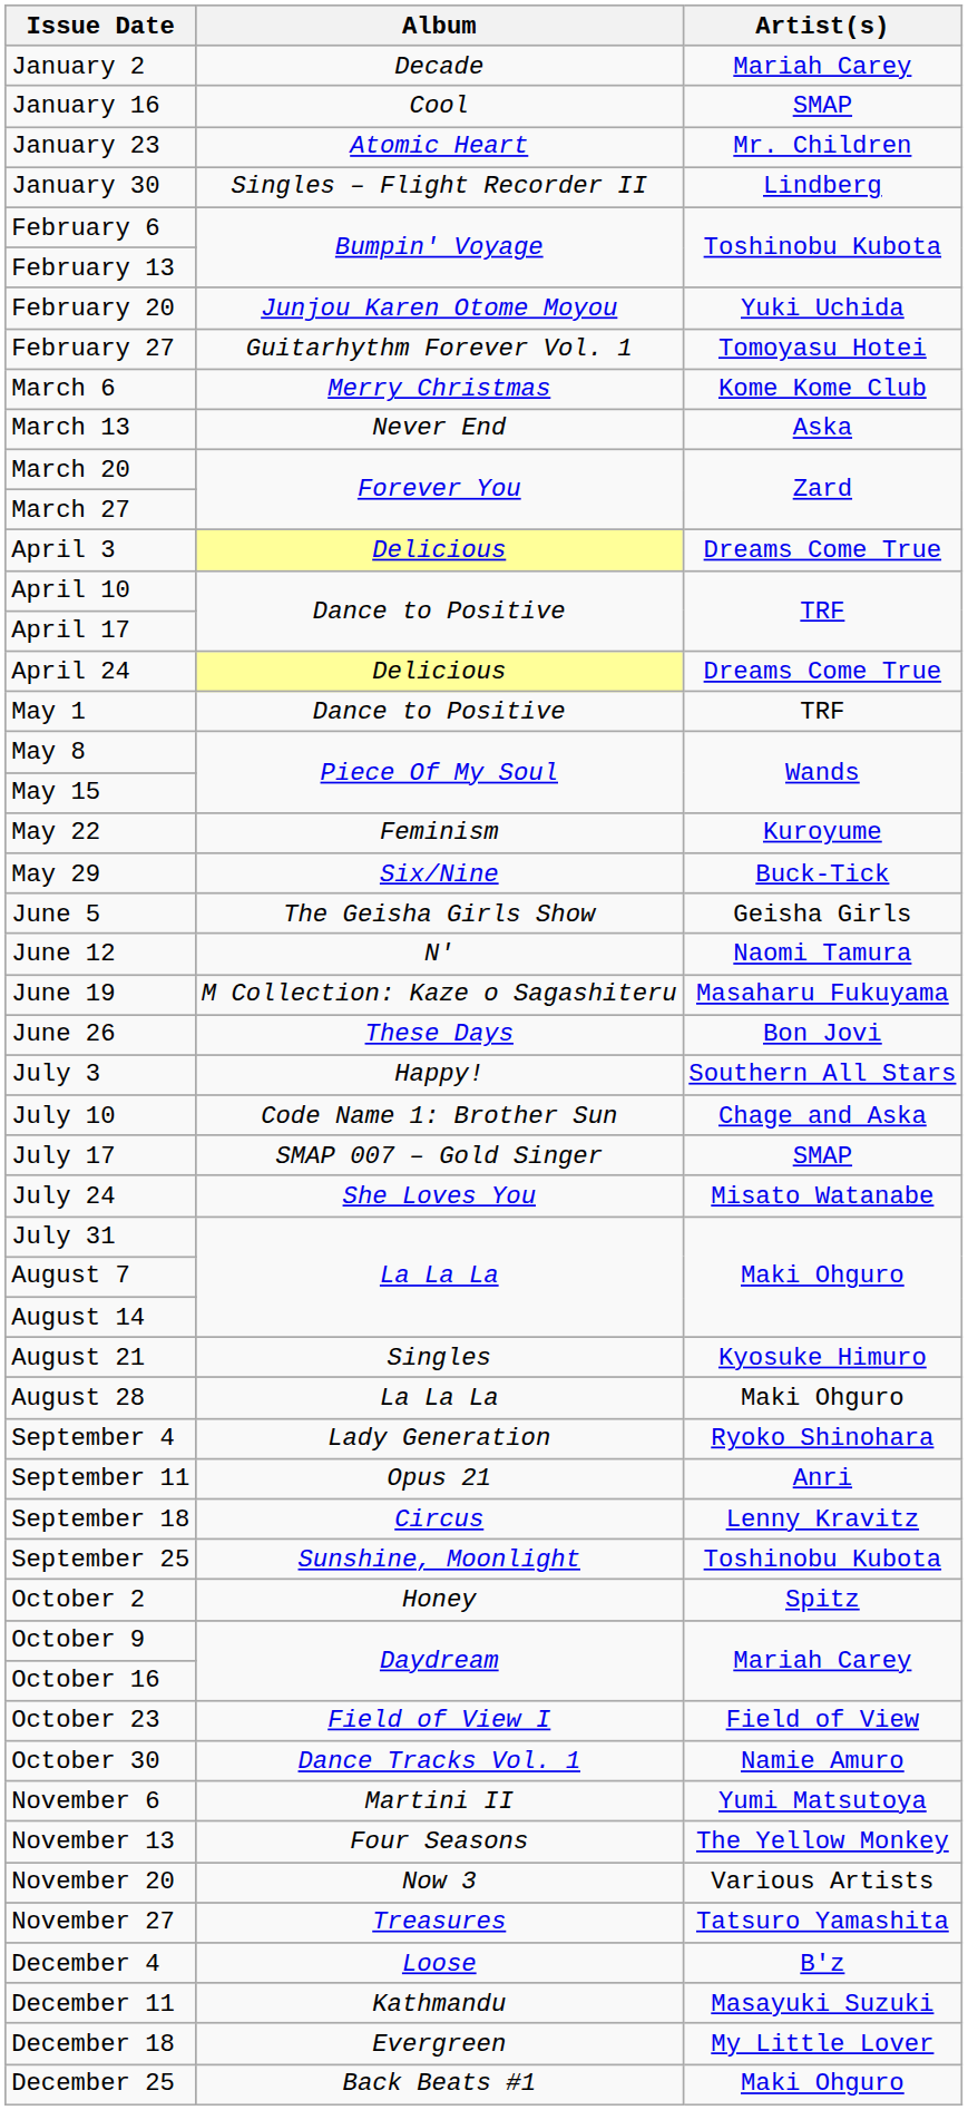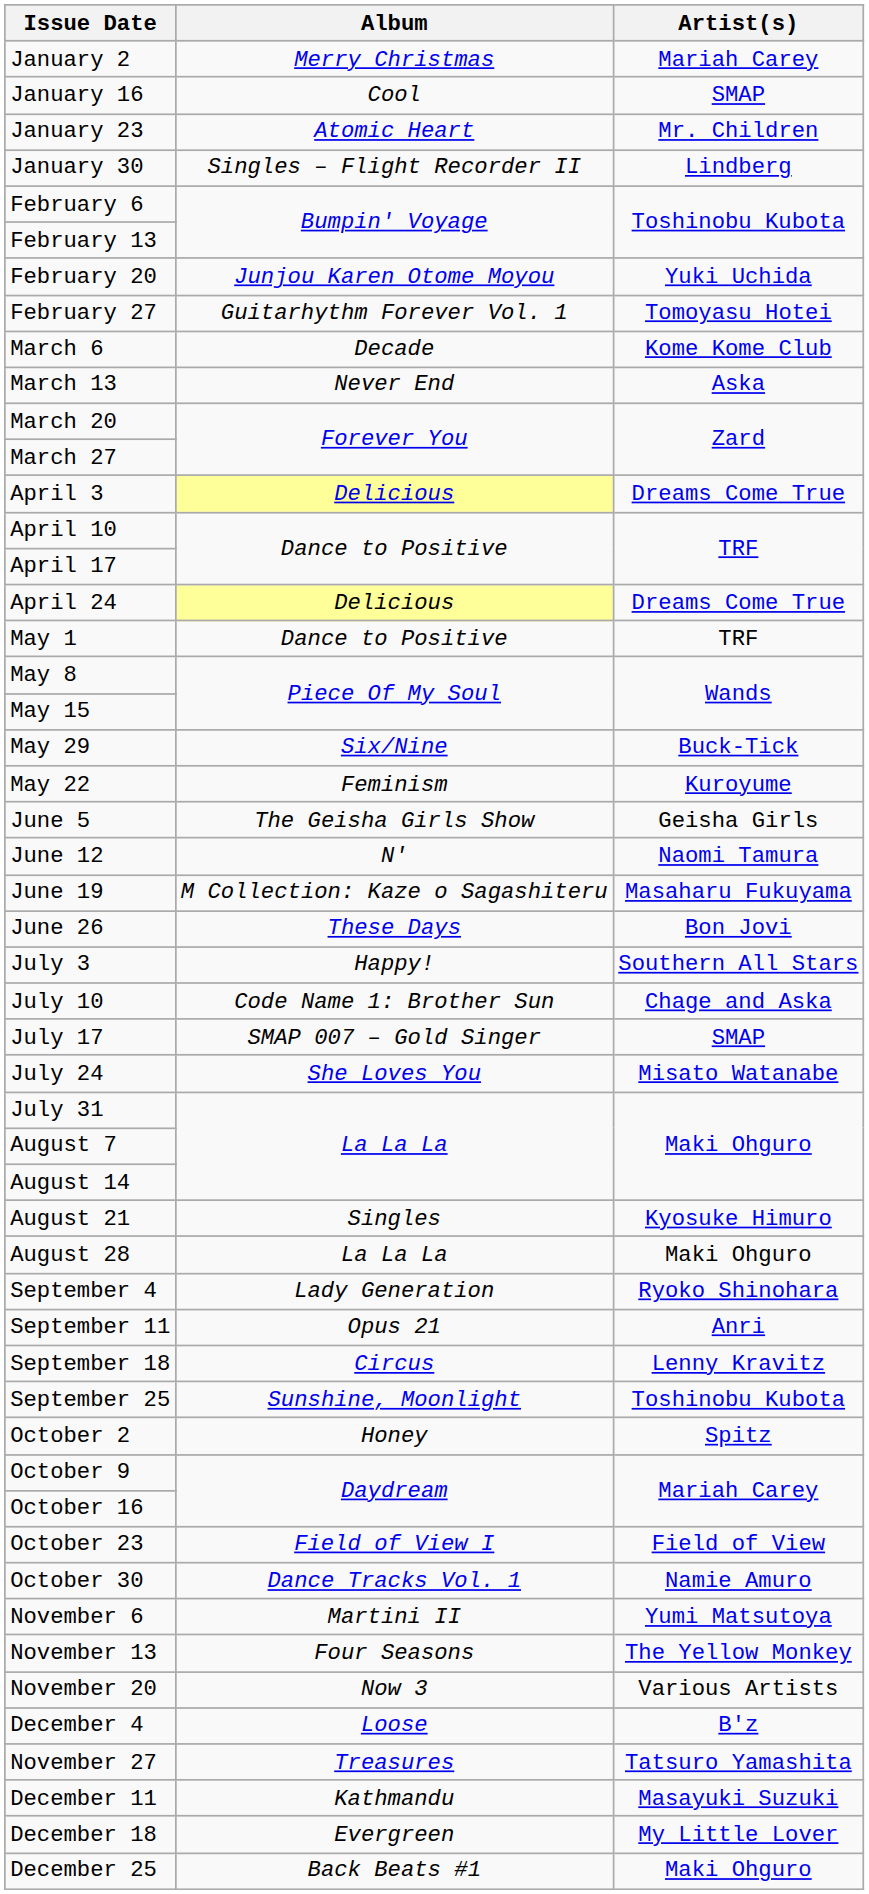January 2 | Album: Decade -> Merry Christmas
March 6 | Album: Merry Christmas -> Decade
rows swapped: May 22 <-> May 29
rows swapped: November 27 <-> December 4
